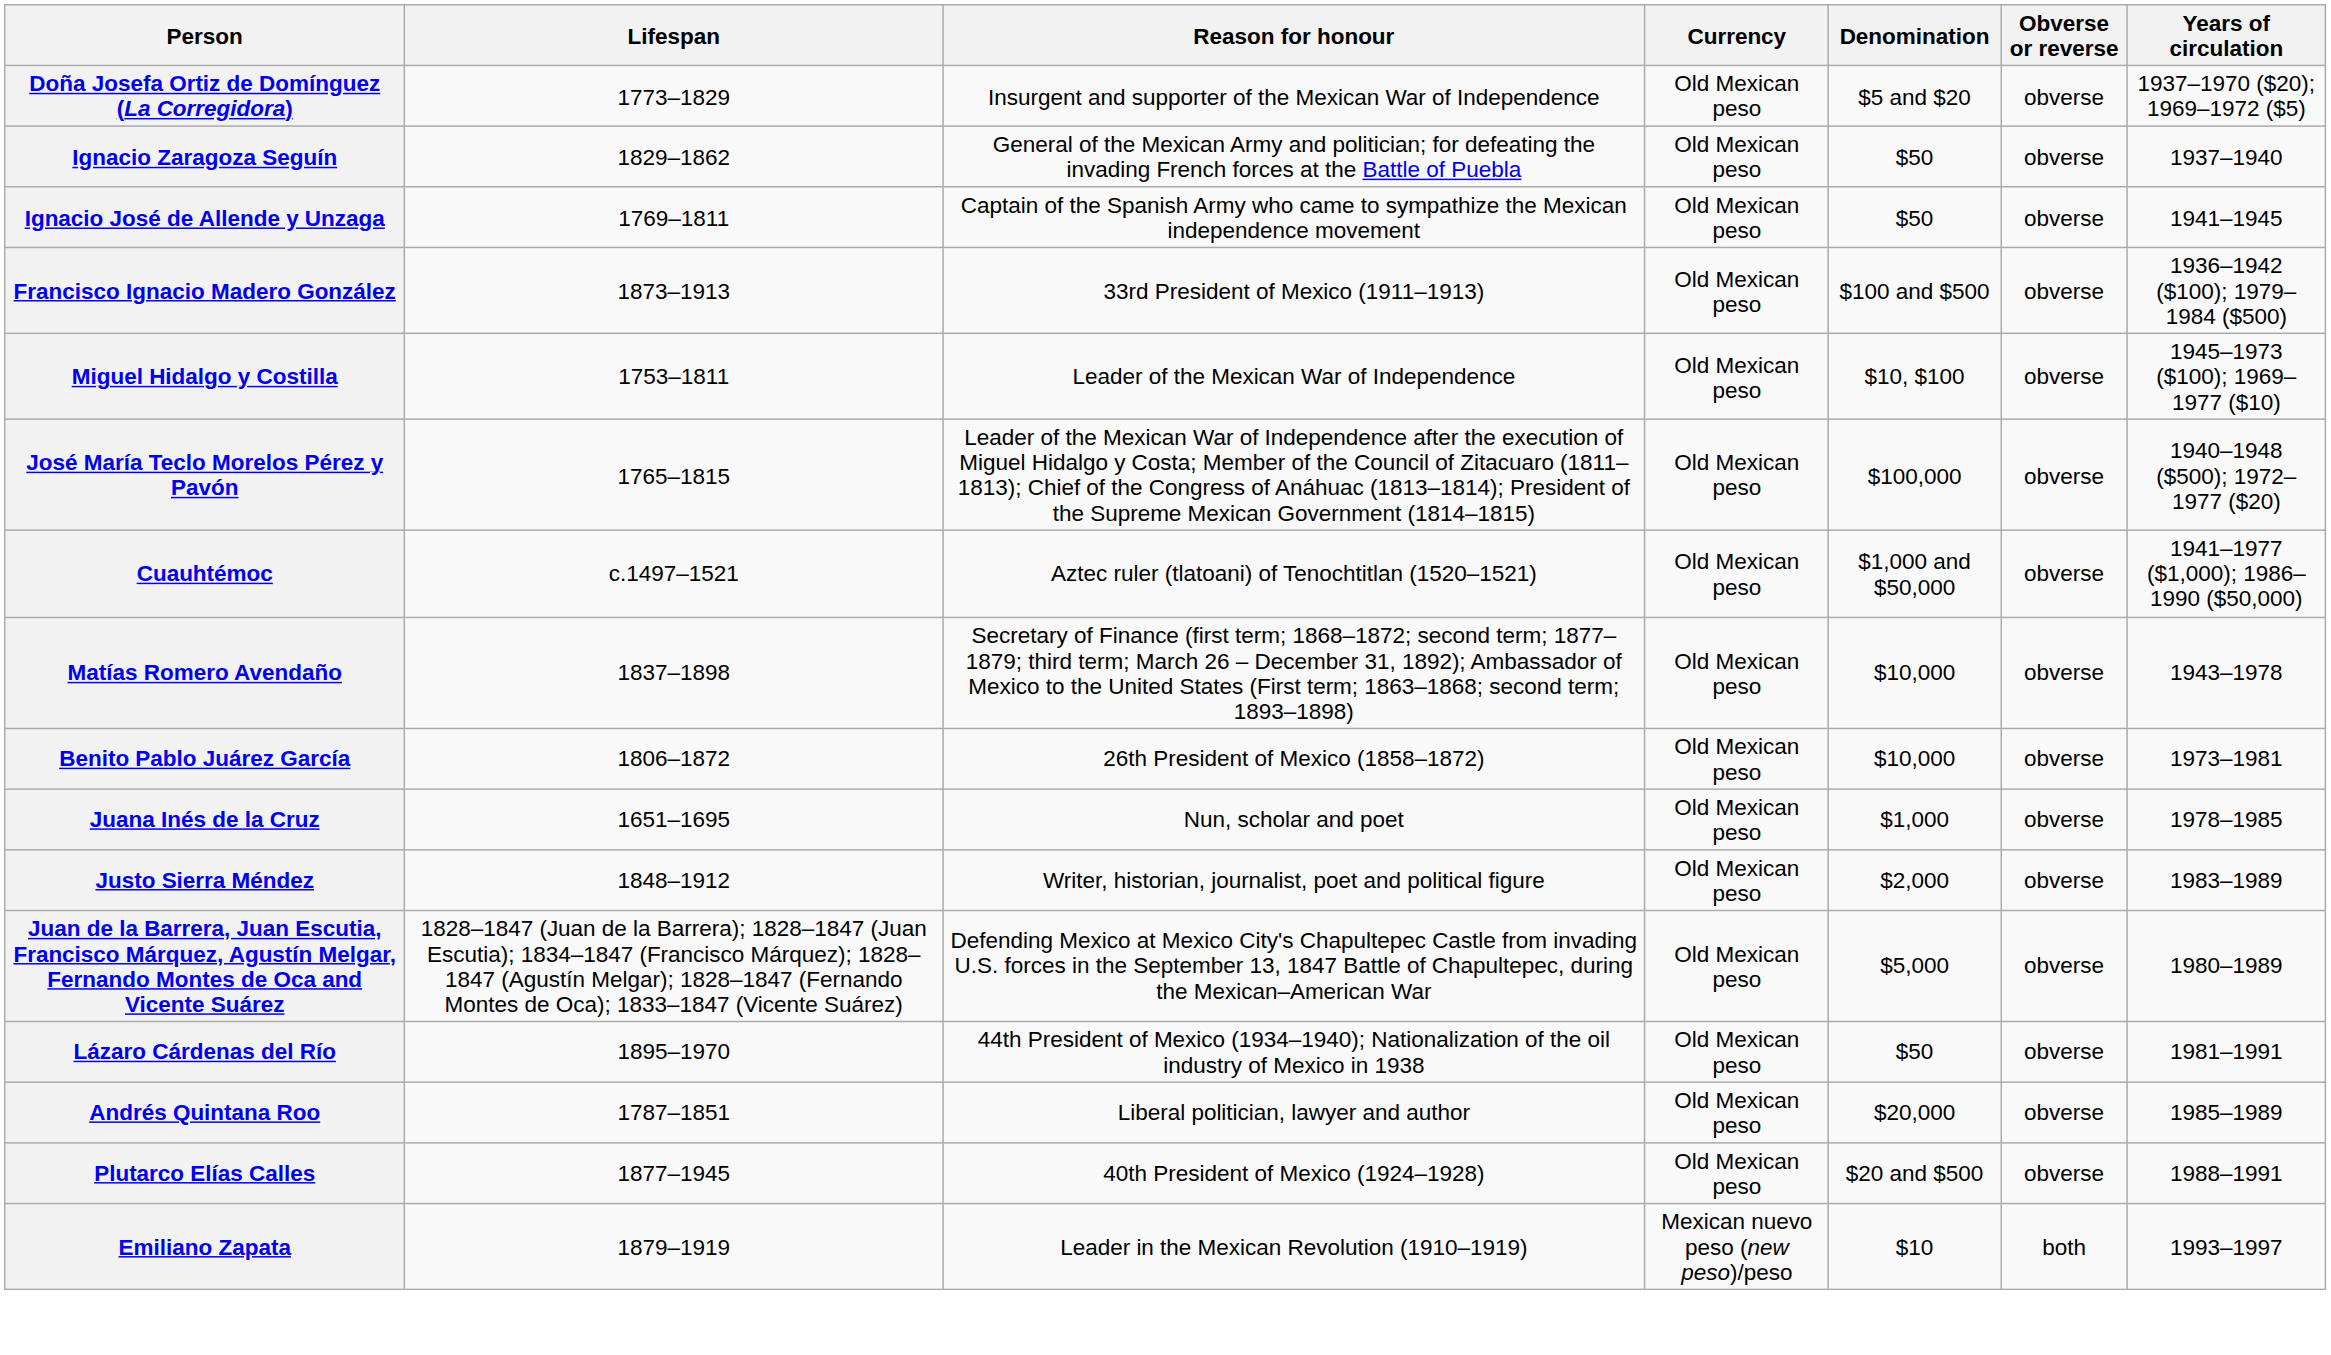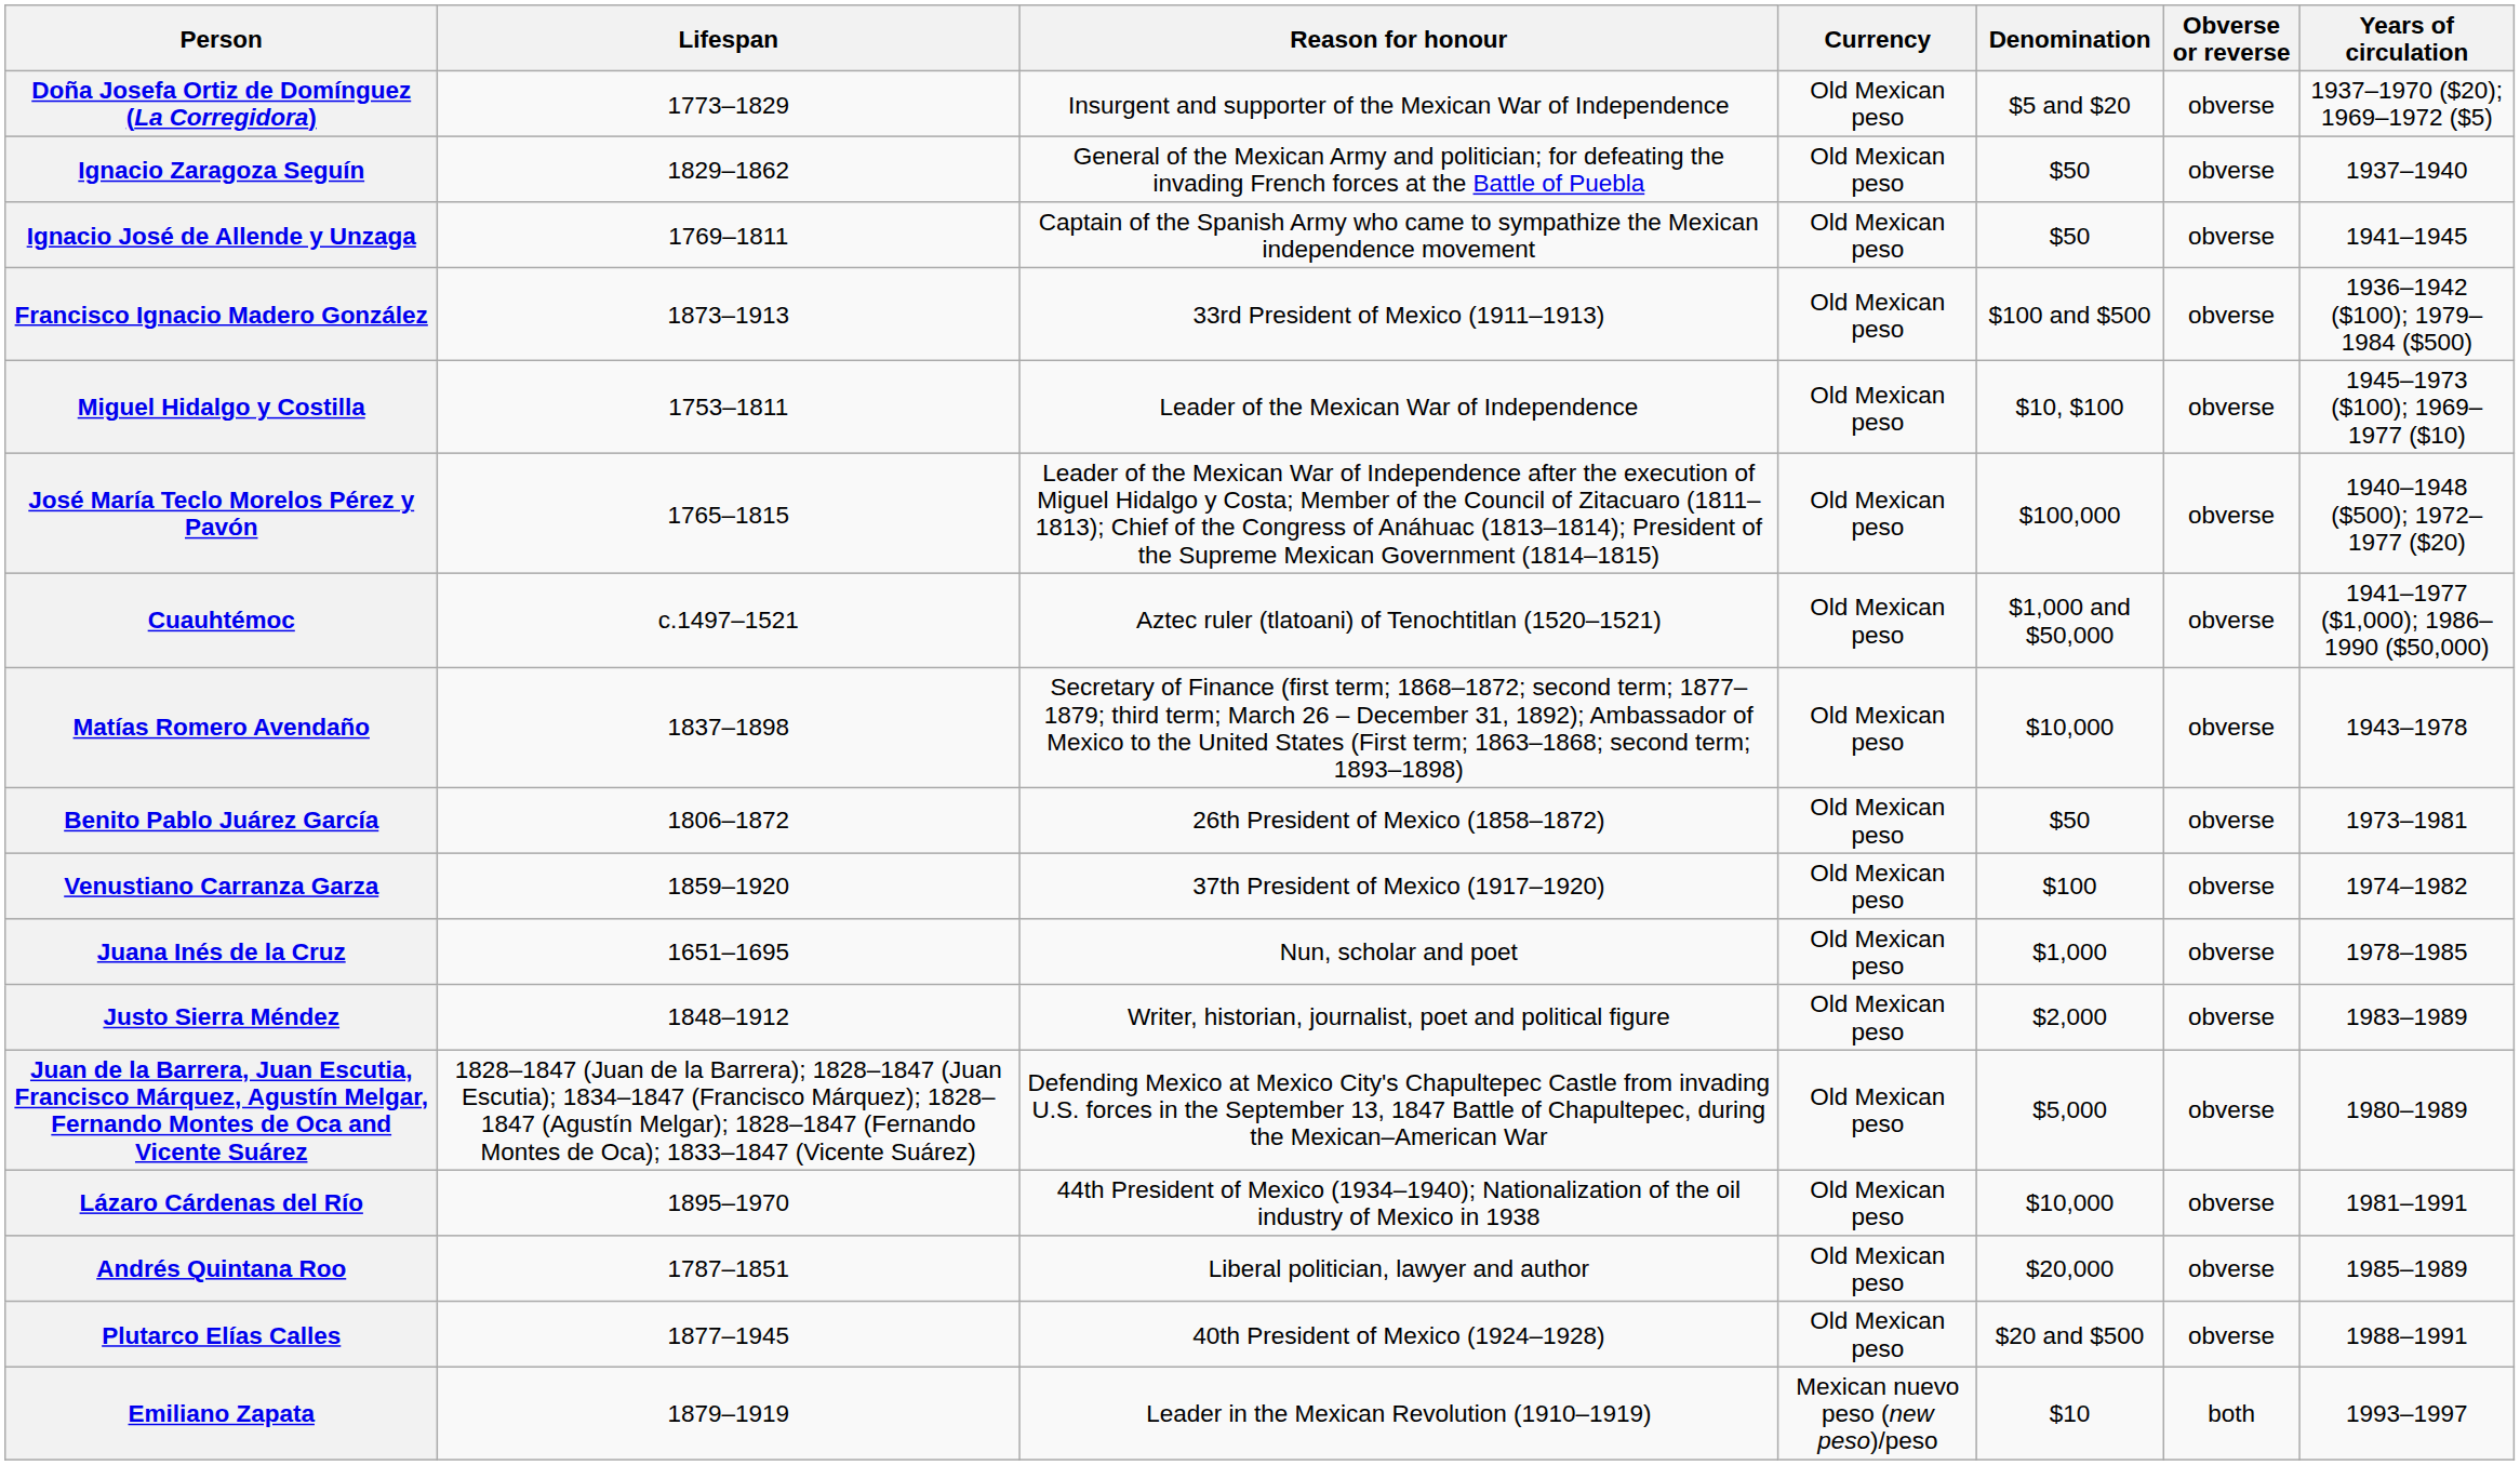Benito Pablo Juárez García | Denomination: $10,000 -> $50
+ row: Venustiano Carranza Garza | 1859–1920 | 37th President of Mexico (1917–1920) | Old Mexican peso | $100 | obverse | 1974–1982
Lázaro Cárdenas del Río | Denomination: $50 -> $10,000
